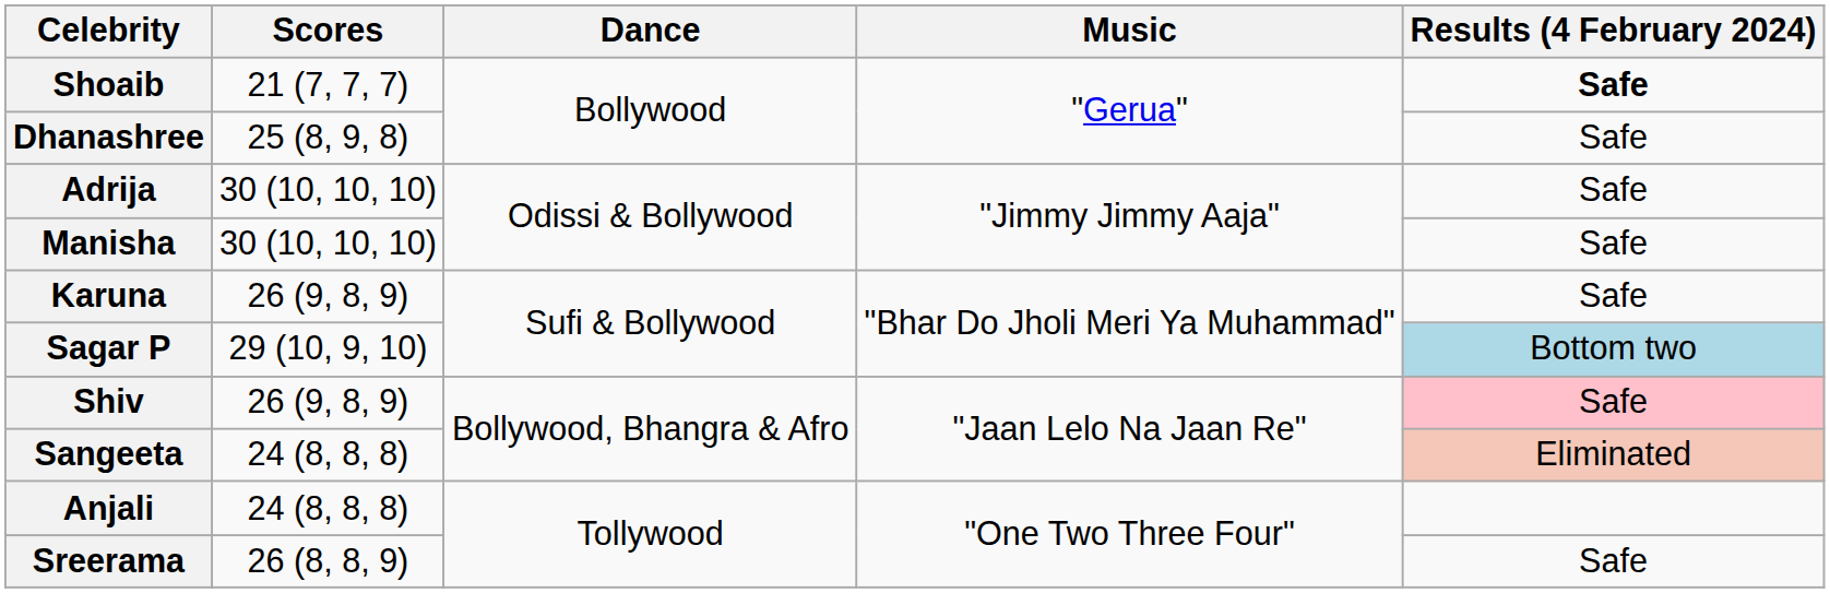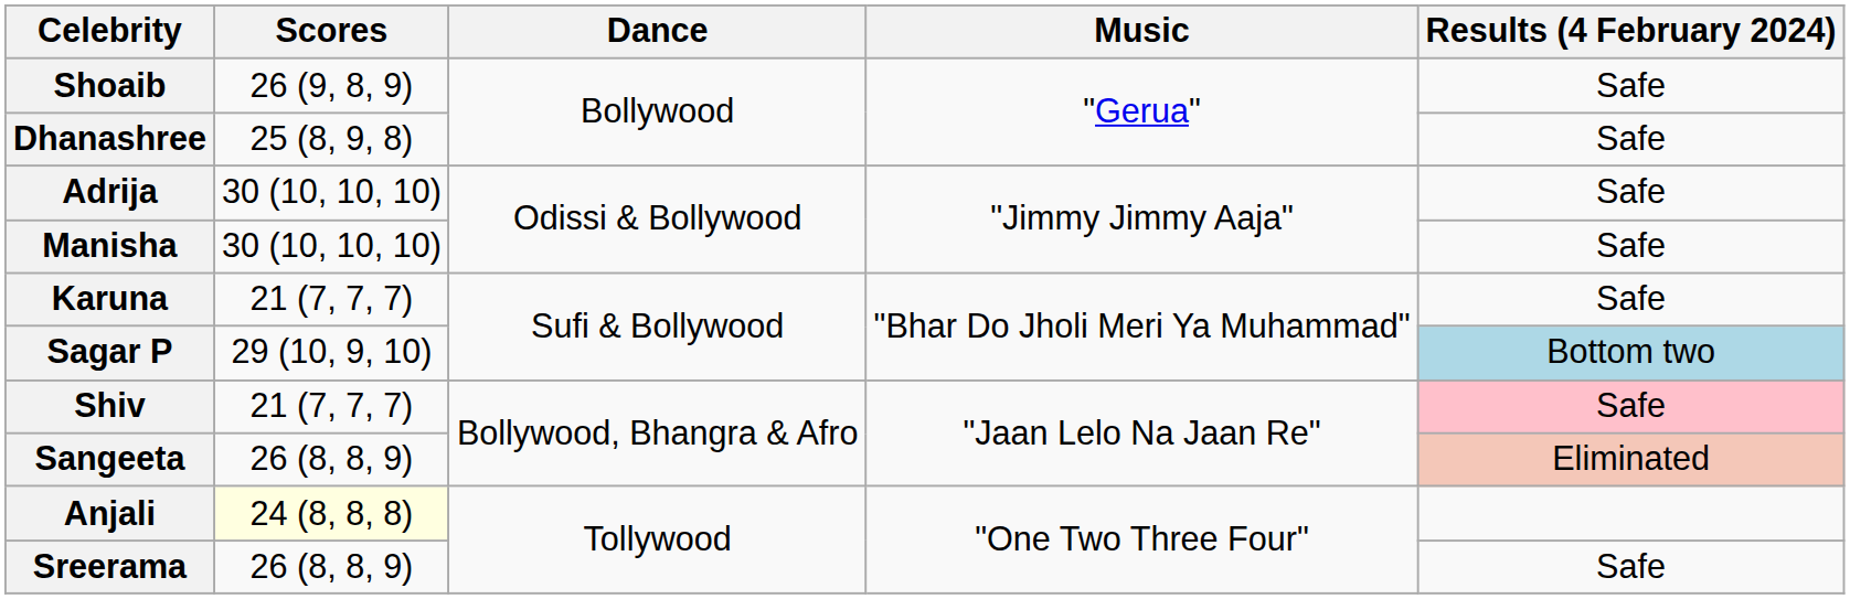Shoaib | Scores: 21 (7, 7, 7) -> 26 (9, 8, 9)
Shoaib | Results (4 February 2024): bold -> normal
Karuna | Scores: 26 (9, 8, 9) -> 21 (7, 7, 7)
Shiv | Scores: 26 (9, 8, 9) -> 21 (7, 7, 7)
Sangeeta | Scores: 24 (8, 8, 8) -> 26 (8, 8, 9)
Anjali | Scores: no background -> lightyellow background
